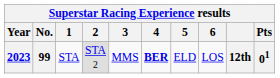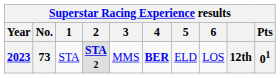2023 | No.: 99 -> 73
2023 | 2: normal -> bold
